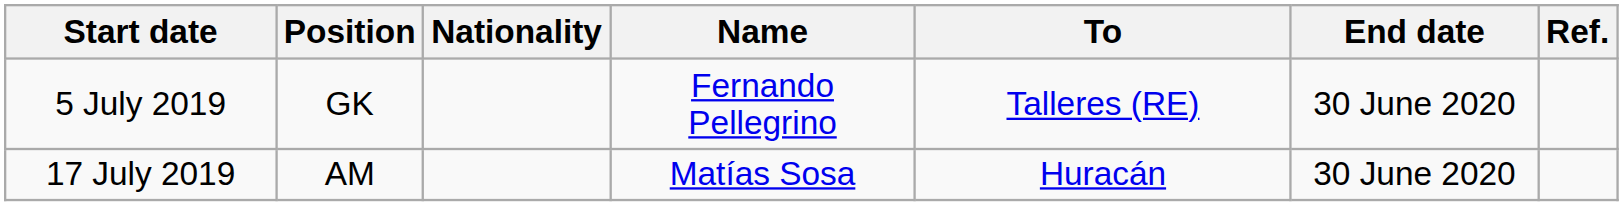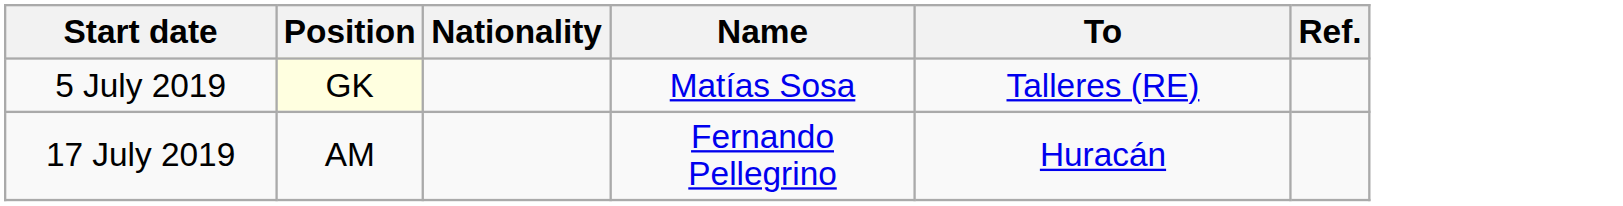- column: End date | 30 June 2020 | 30 June 2020
5 July 2019 | Position: no background -> lightyellow background
5 July 2019 | Name: Fernando Pellegrino -> Matías Sosa
17 July 2019 | Name: Matías Sosa -> Fernando Pellegrino
